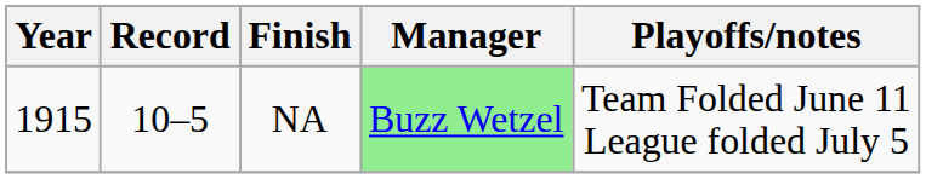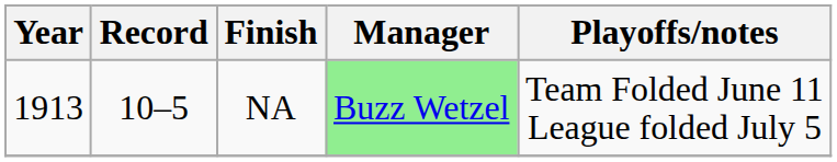NA | Year: 1915 -> 1913
